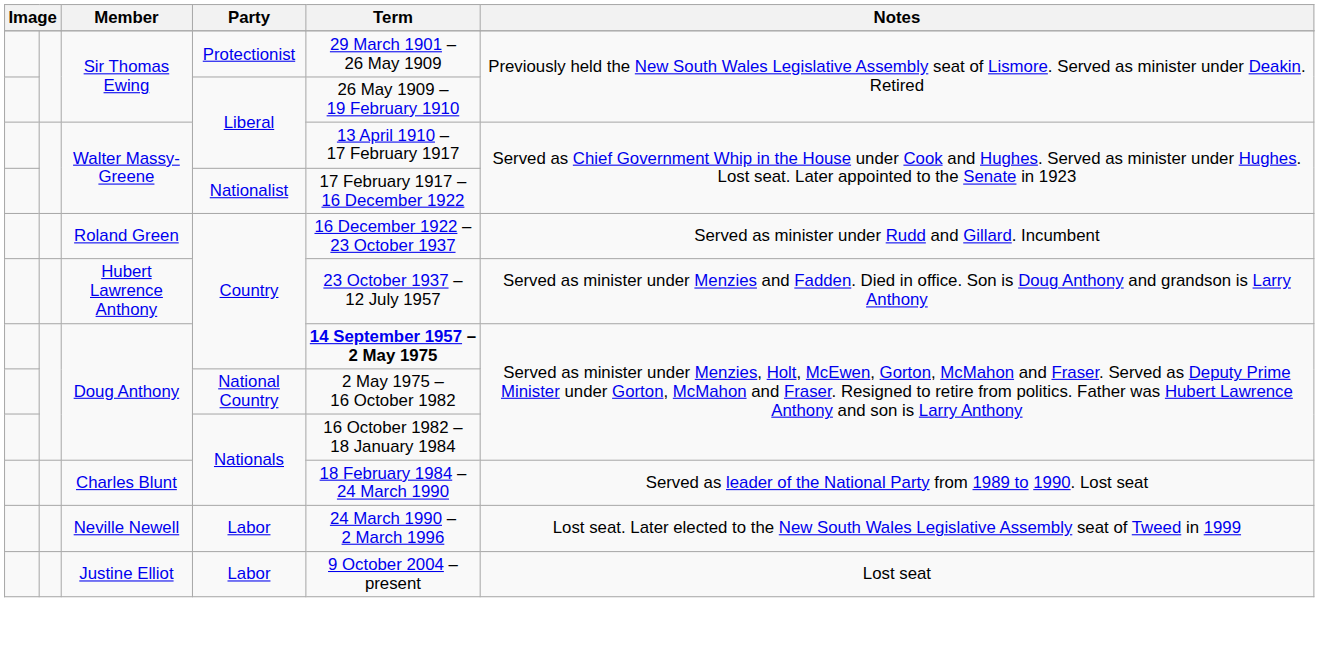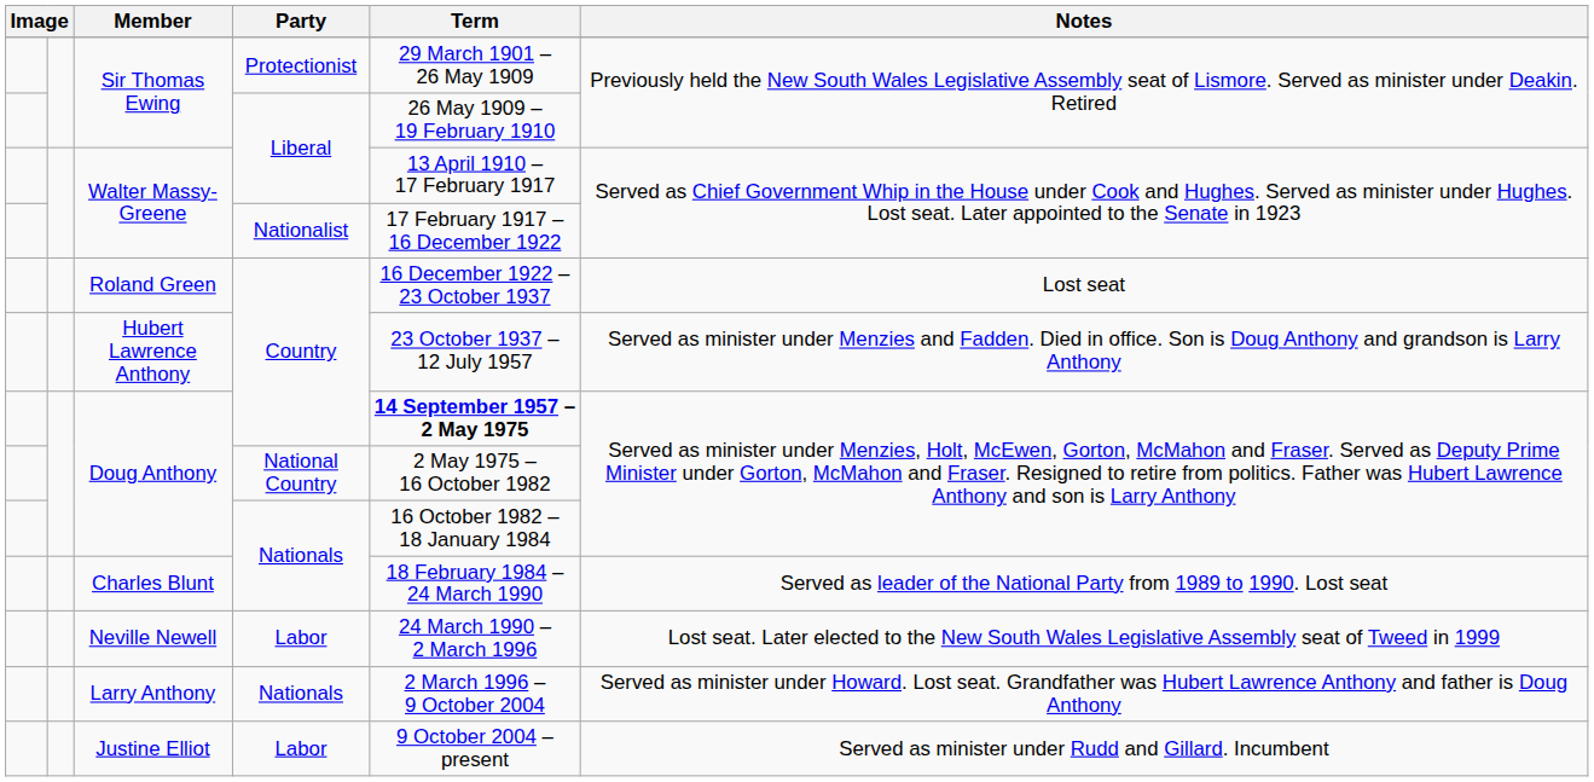Roland Green | Notes: Served as minister under Rudd and Gillard. Incumbent -> Lost seat
+ row: Larry Anthony | Nationals | 2 March 1996 – 9 October 2004 | Served as minister under Howard. Lost seat. Grandfather was Hubert Lawrence Anthony and father is Doug Anthony
Justine Elliot | Notes: Lost seat -> Served as minister under Rudd and Gillard. Incumbent
